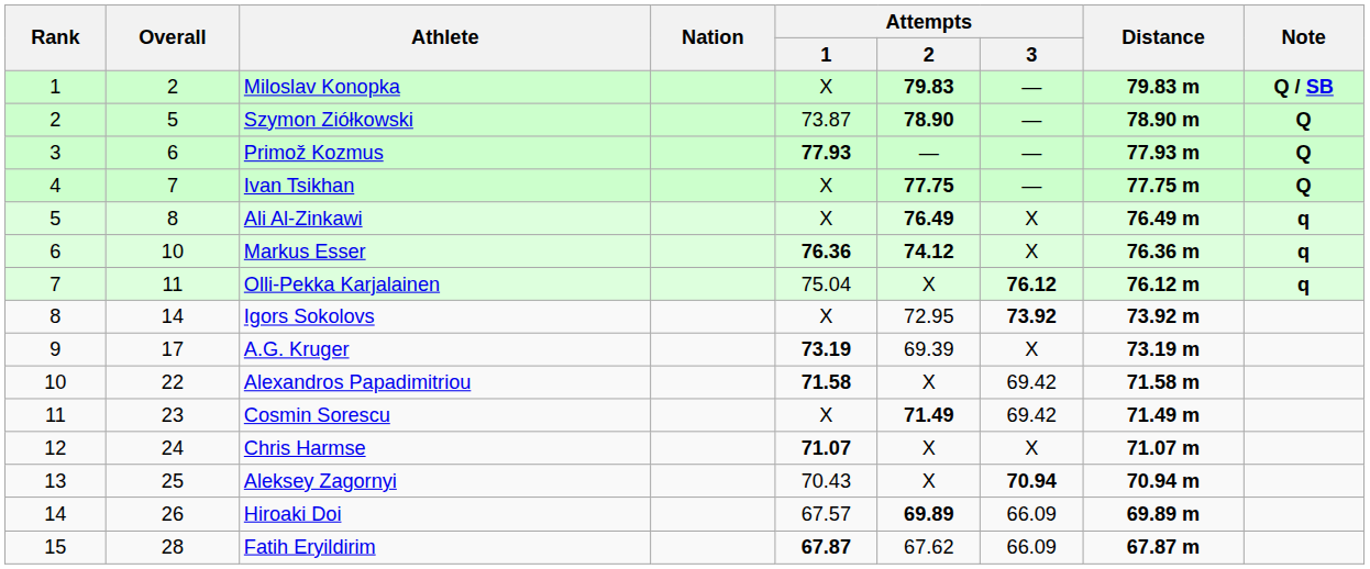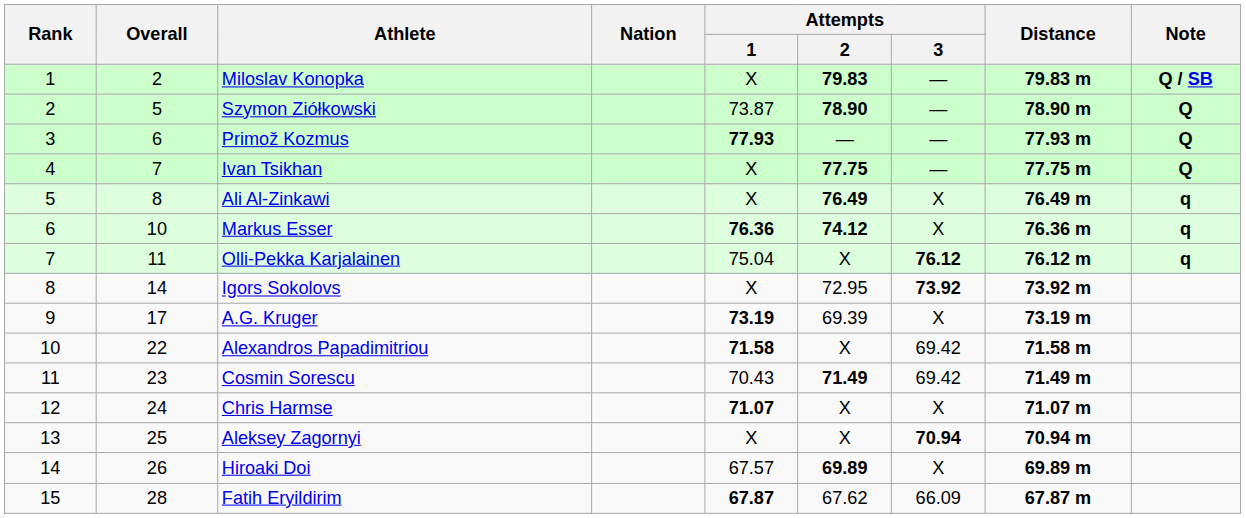Cosmin Sorescu | Attempts / 1: X -> 70.43
Aleksey Zagornyi | Attempts / 1: 70.43 -> X
Hiroaki Doi | Attempts / 3: 66.09 -> X
